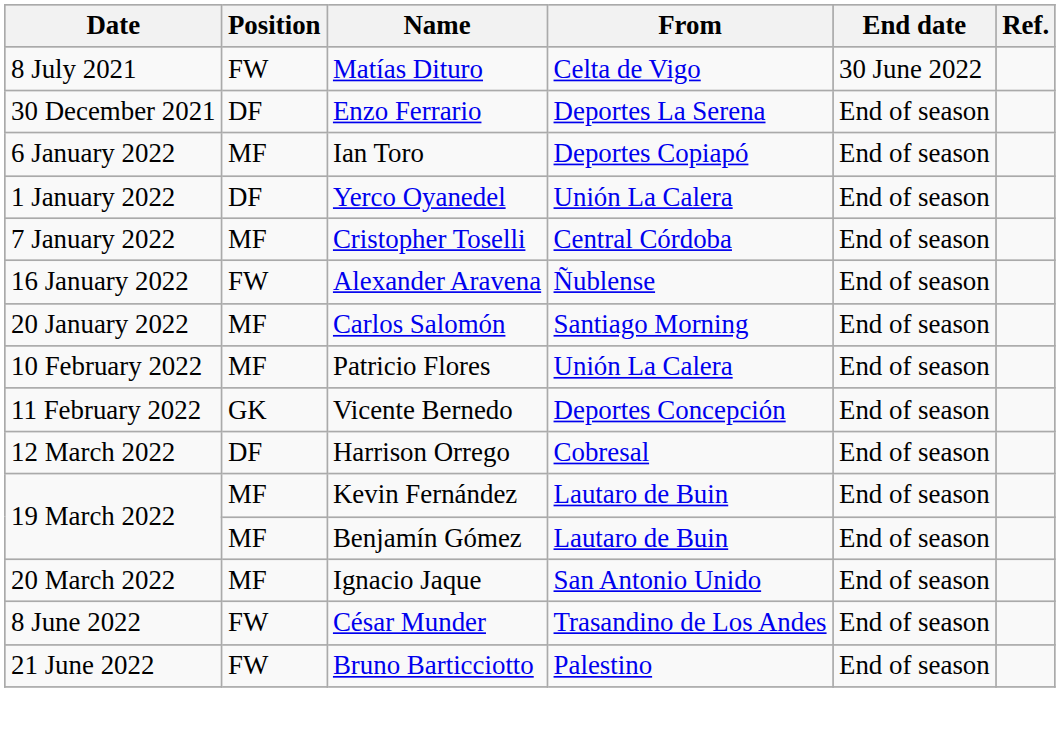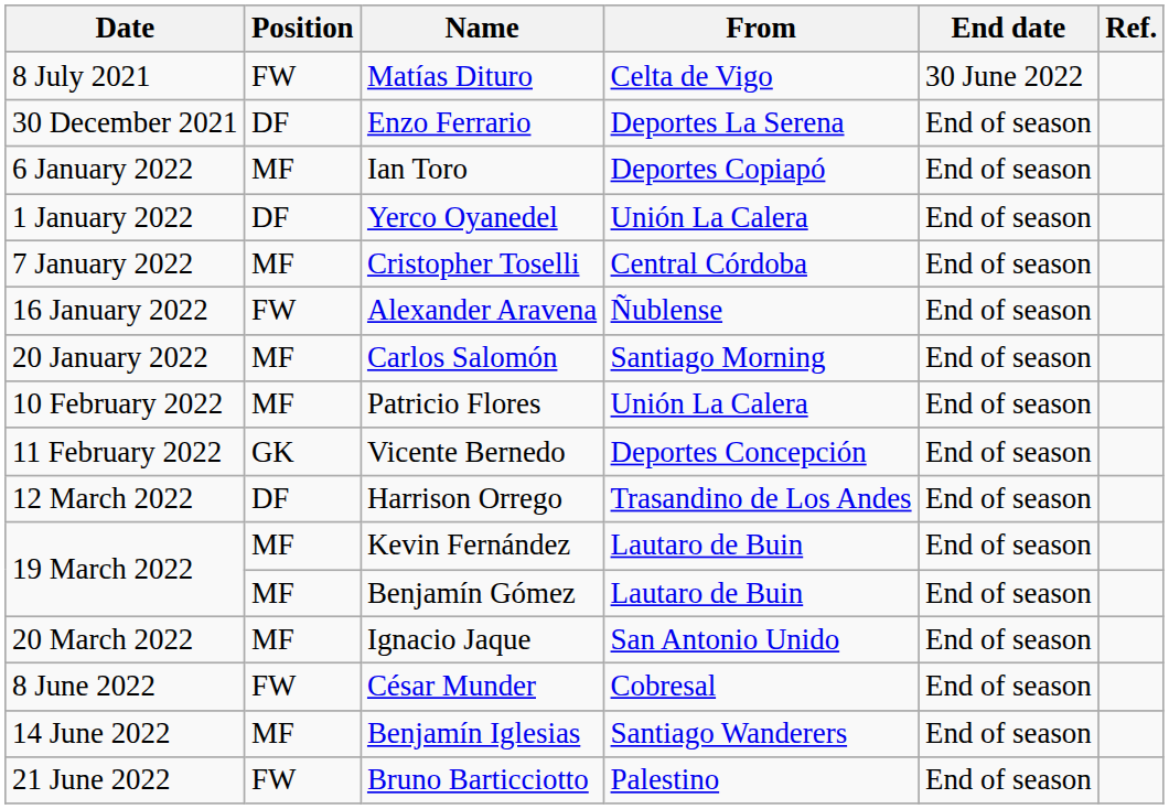Harrison Orrego | From: Cobresal -> Trasandino de Los Andes
César Munder | From: Trasandino de Los Andes -> Cobresal
+ row: 14 June 2022 | MF | Benjamín Iglesias | Santiago Wanderers | End of season
